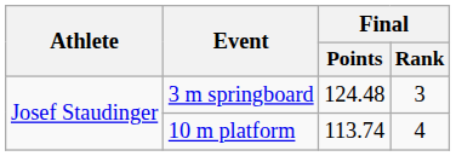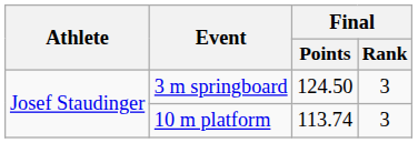3 m springboard | Final / Points: 124.48 -> 124.50
10 m platform | Final / Rank: 4 -> 3
